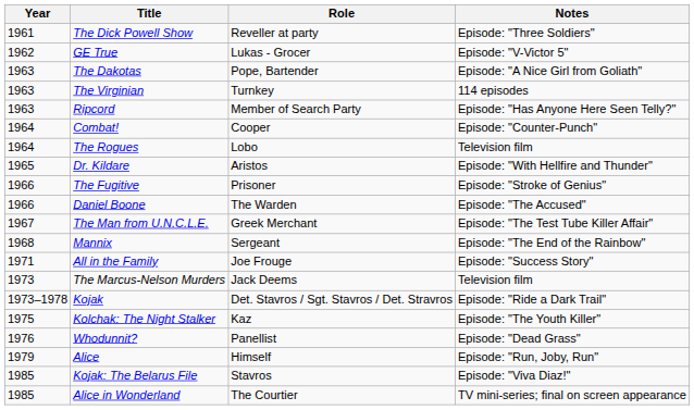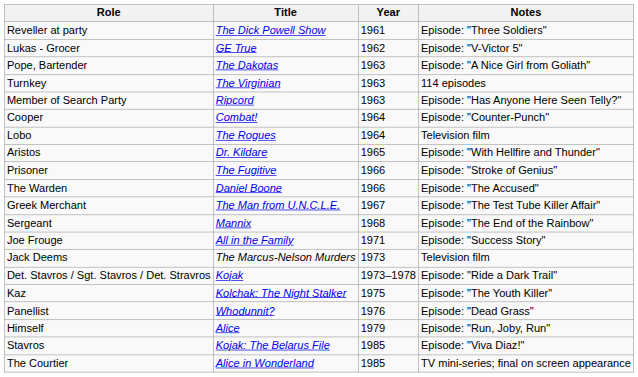columns swapped: Year <-> Role
